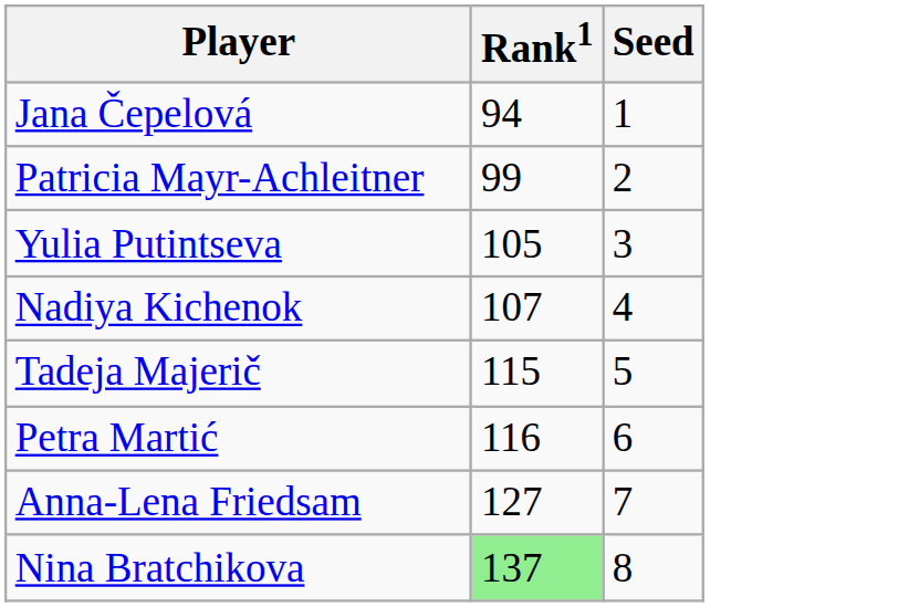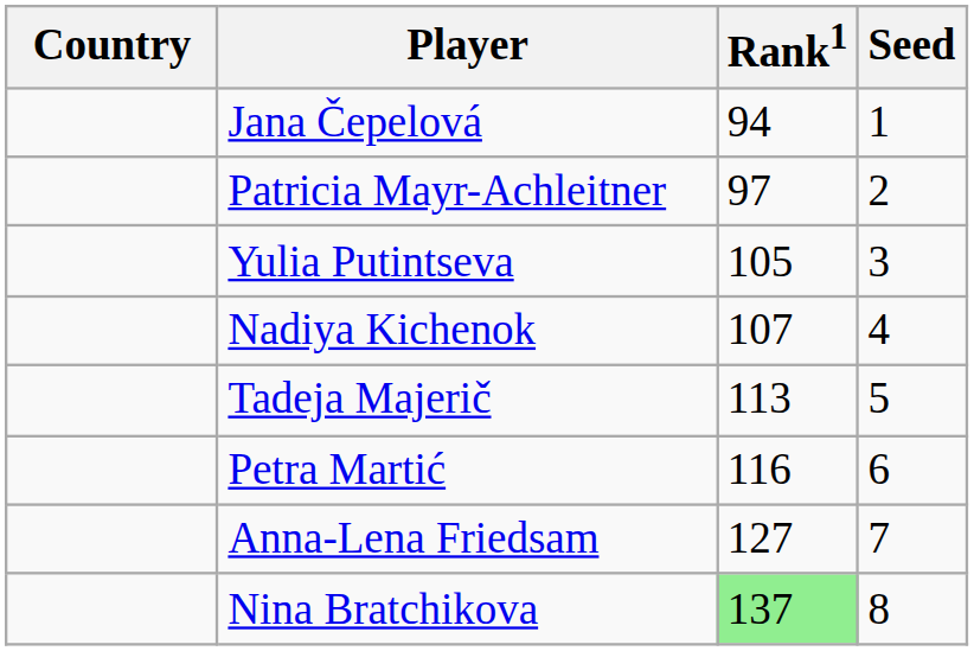+ column: Country
Patricia Mayr-Achleitner | Rank1: 99 -> 97
Tadeja Majerič | Rank1: 115 -> 113
